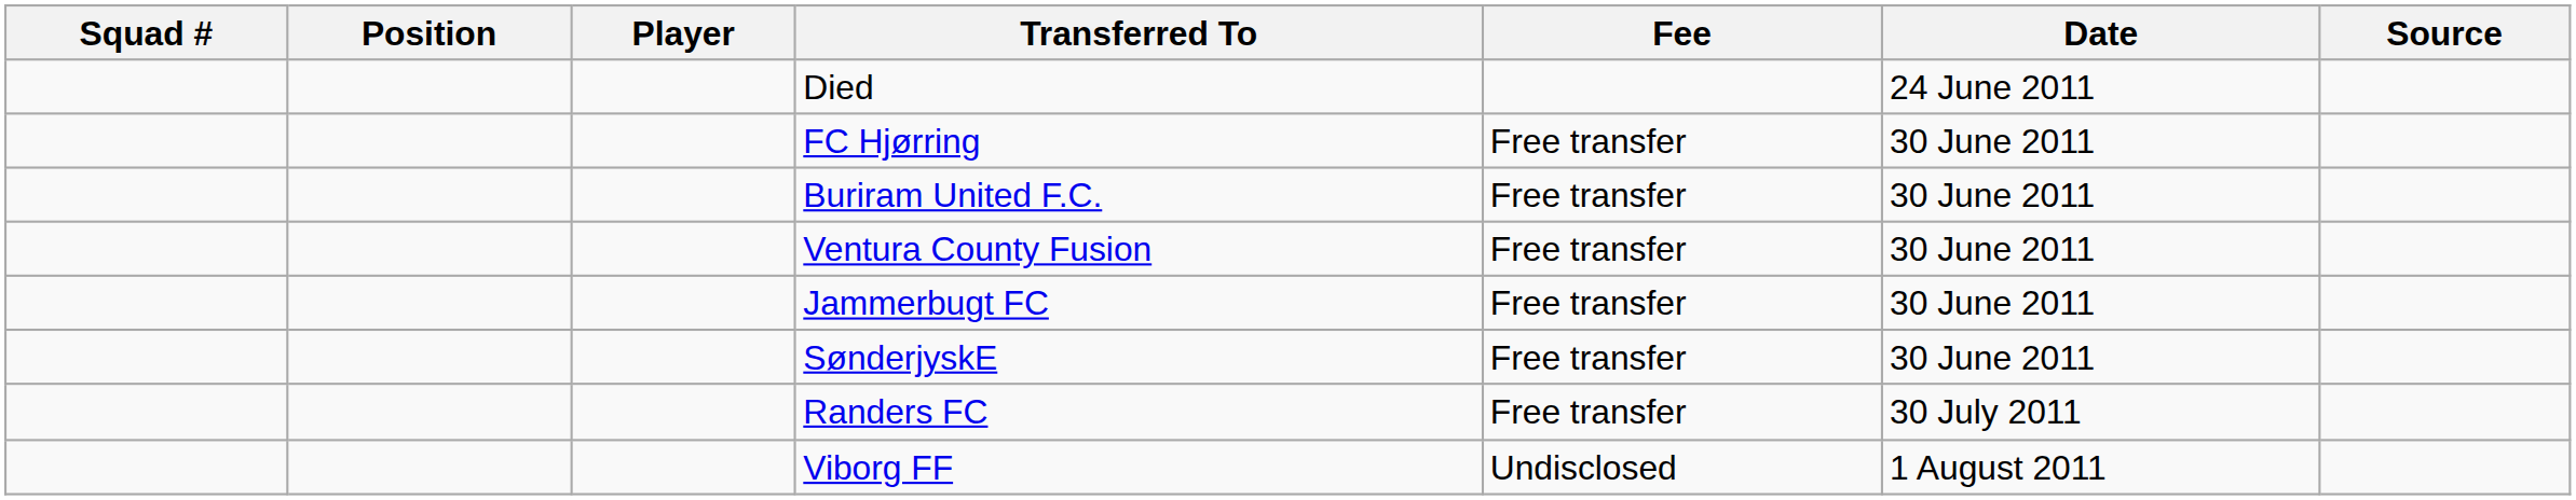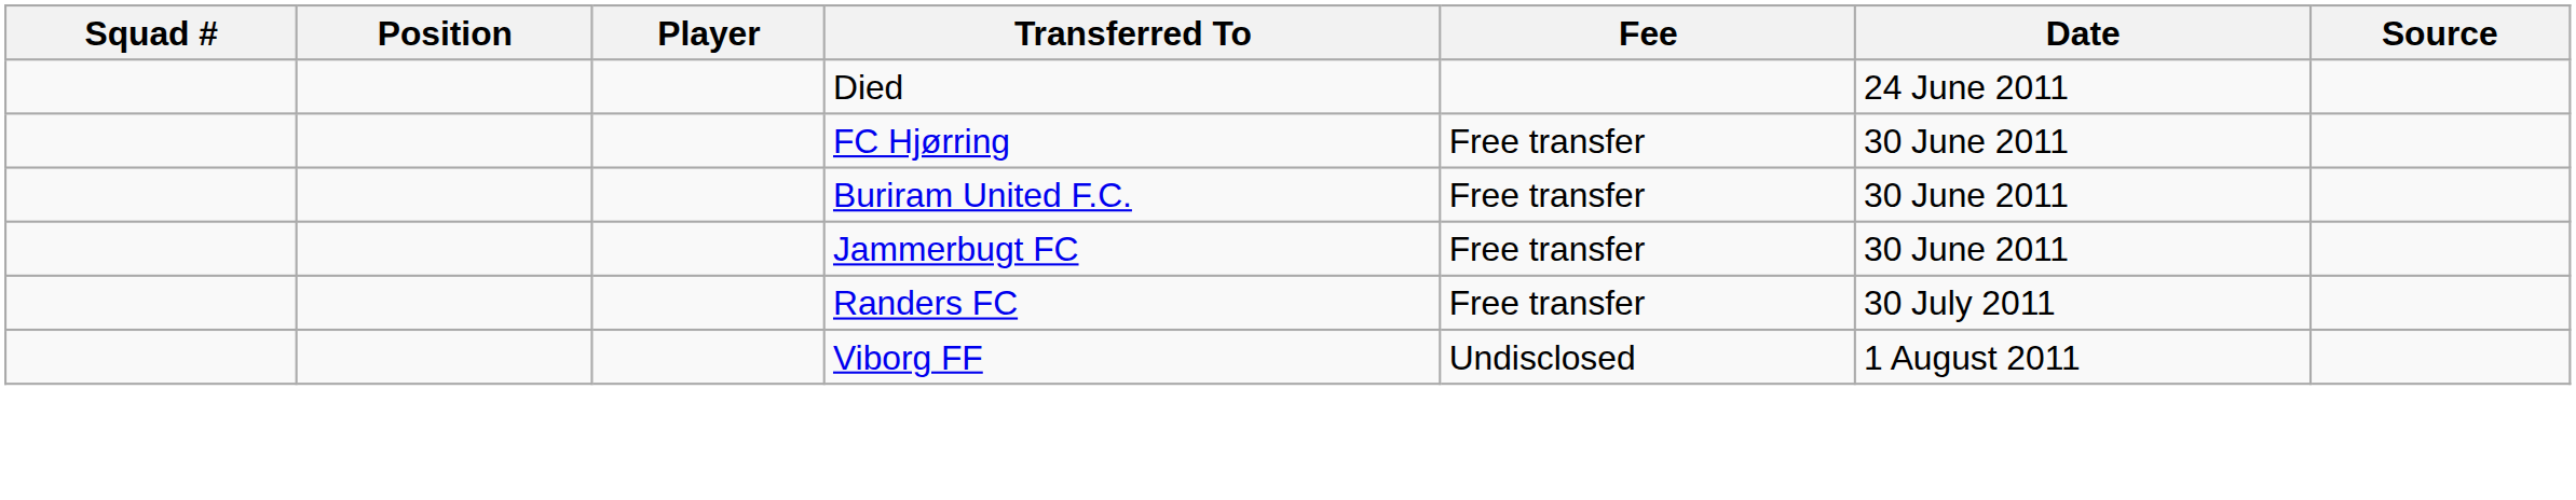- row: Ventura County Fusion | Free transfer | 30 June 2011
- row: SønderjyskE | Free transfer | 30 June 2011
